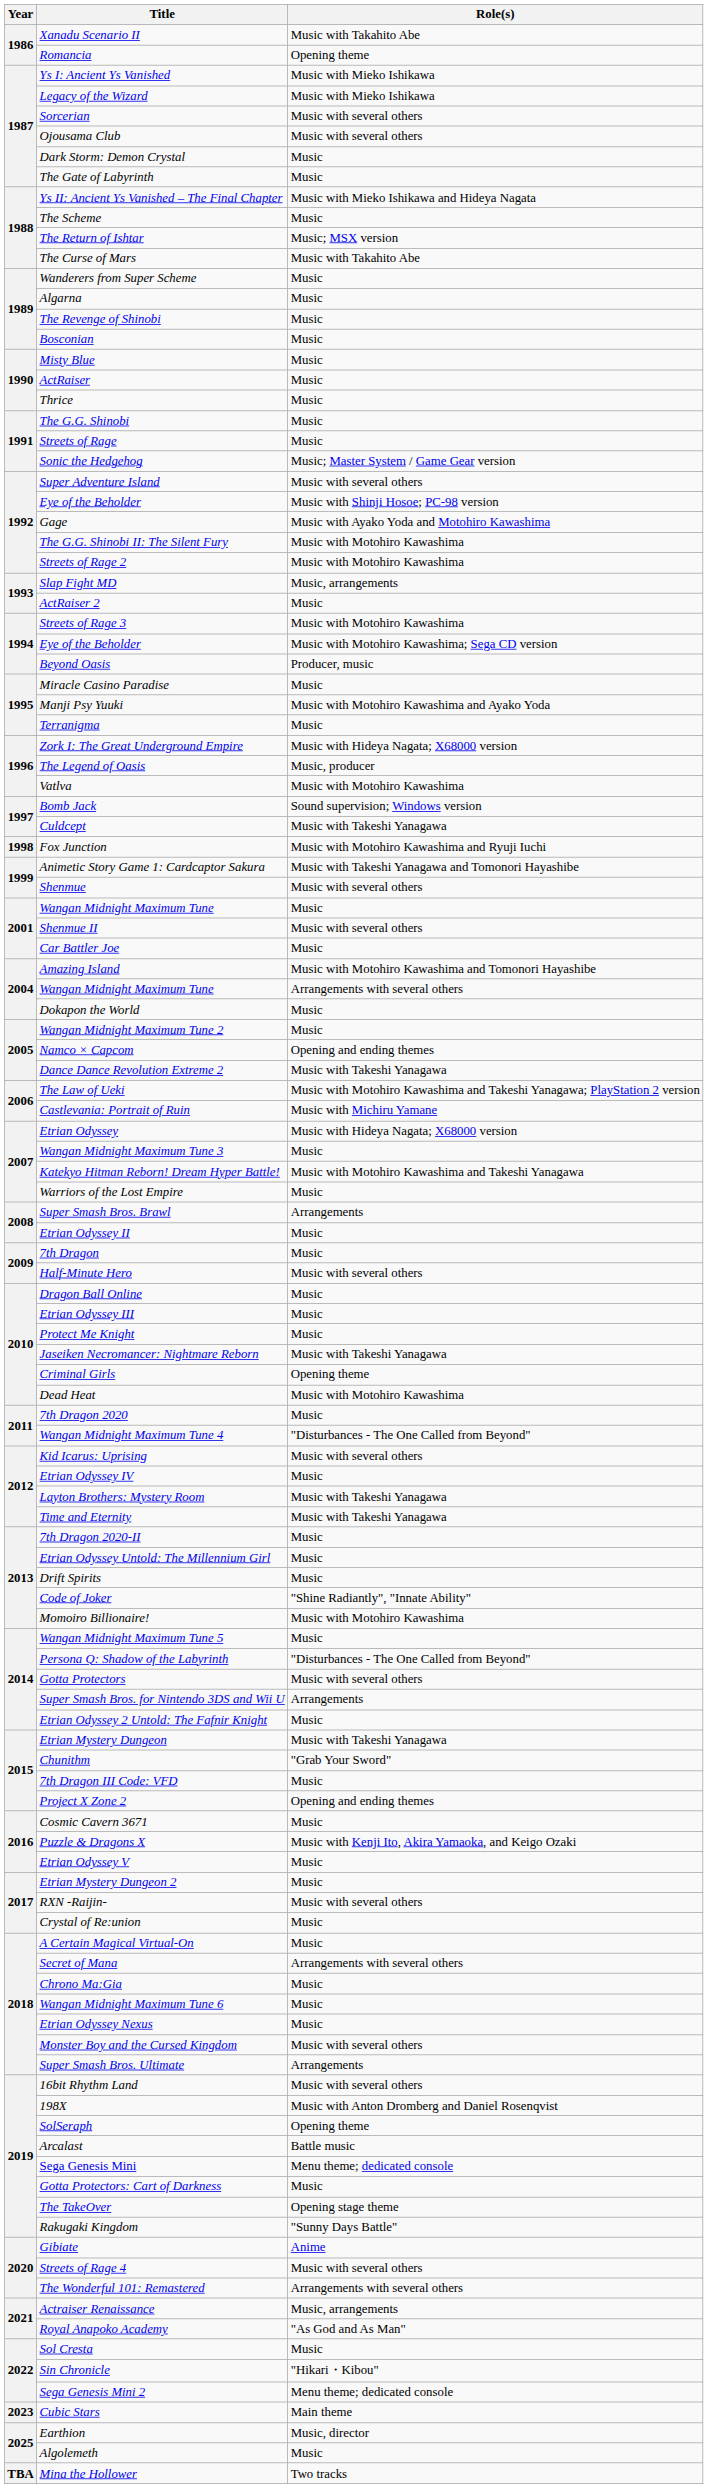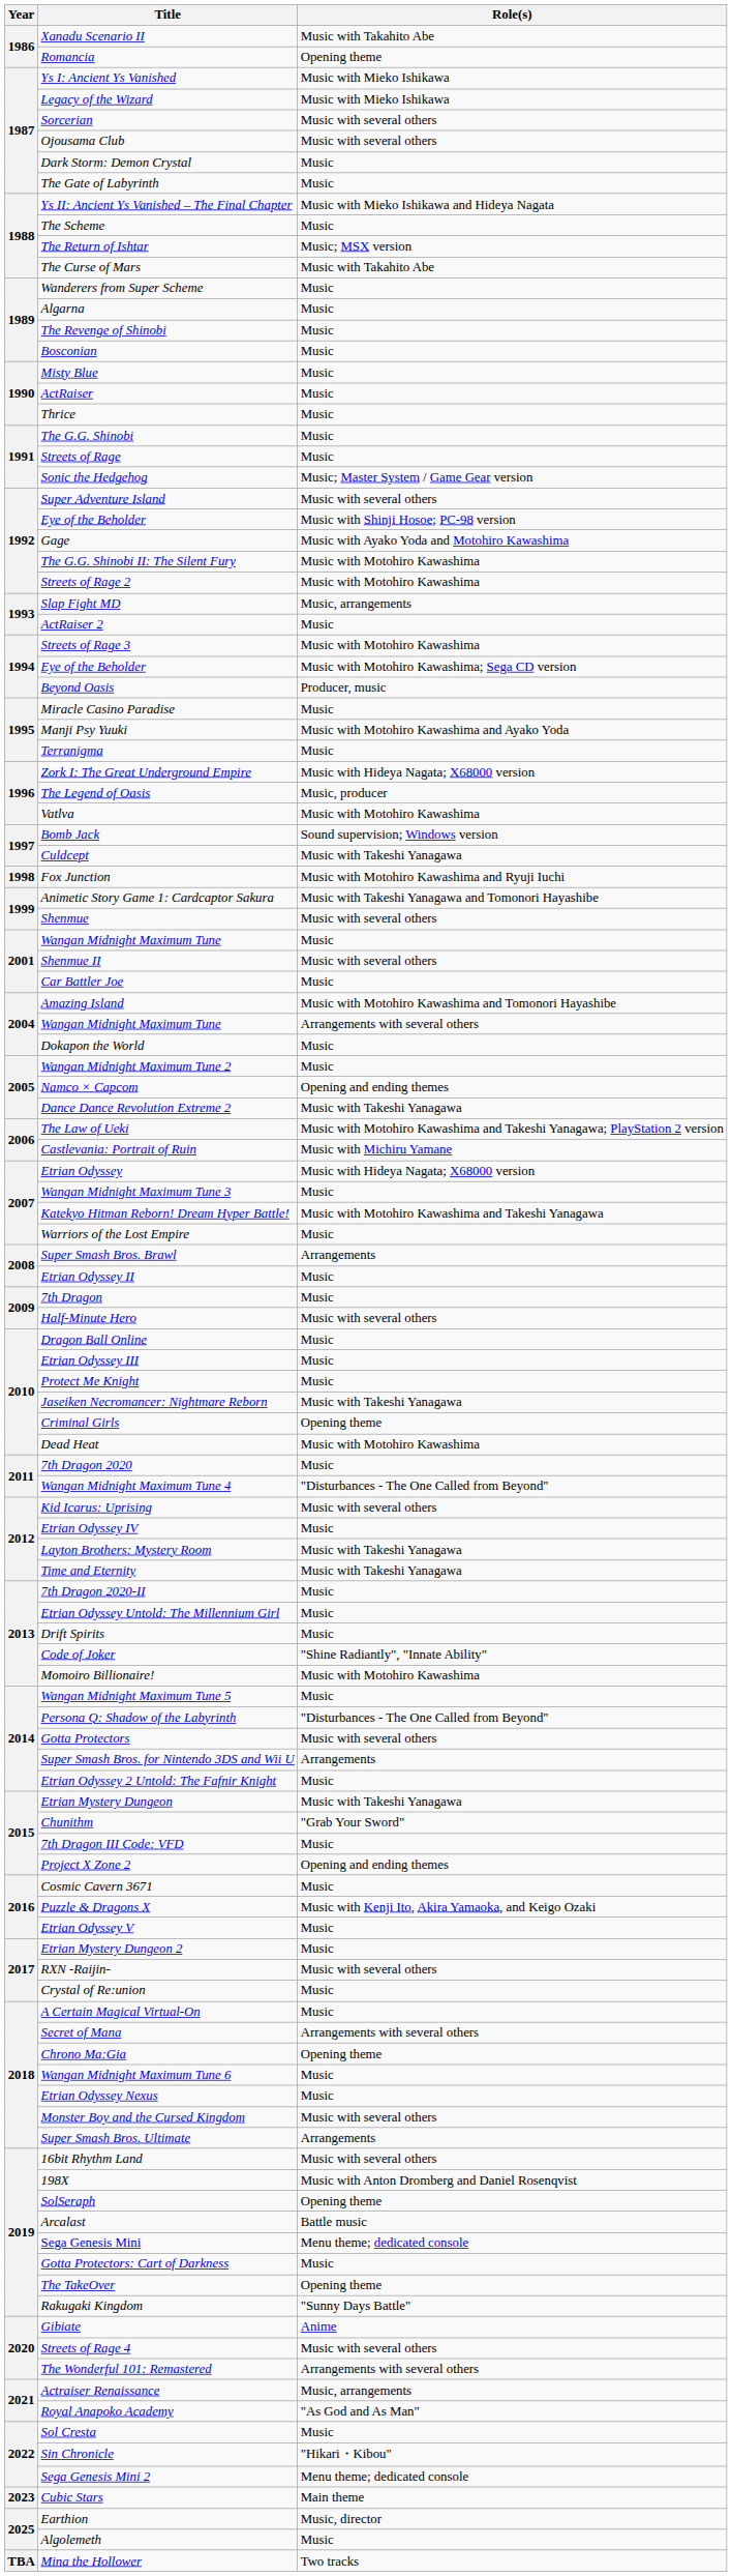Chrono Ma:Gia | Role(s): Music -> Opening theme
The TakeOver | Role(s): Opening stage theme -> Opening theme
